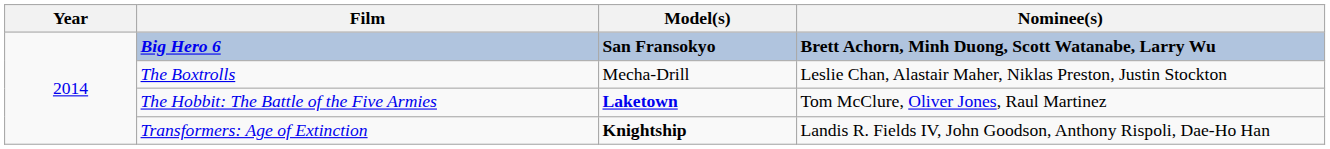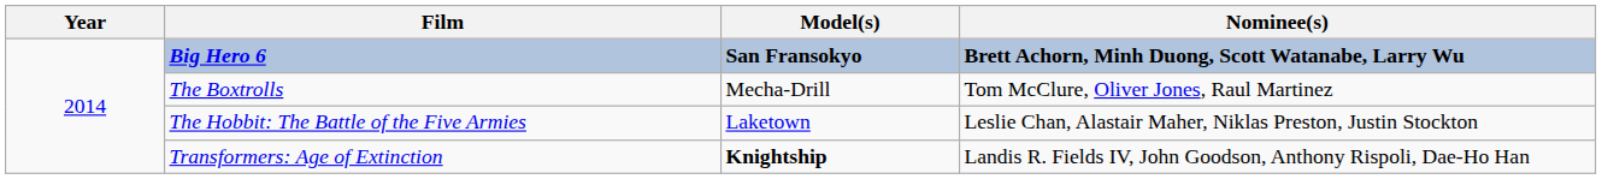The Boxtrolls | Nominee(s): Leslie Chan, Alastair Maher, Niklas Preston, Justin Stockton -> Tom McClure, Oliver Jones, Raul Martinez
The Hobbit: The Battle of the Five Armies | Model(s): bold -> normal
The Hobbit: The Battle of the Five Armies | Nominee(s): Tom McClure, Oliver Jones, Raul Martinez -> Leslie Chan, Alastair Maher, Niklas Preston, Justin Stockton
